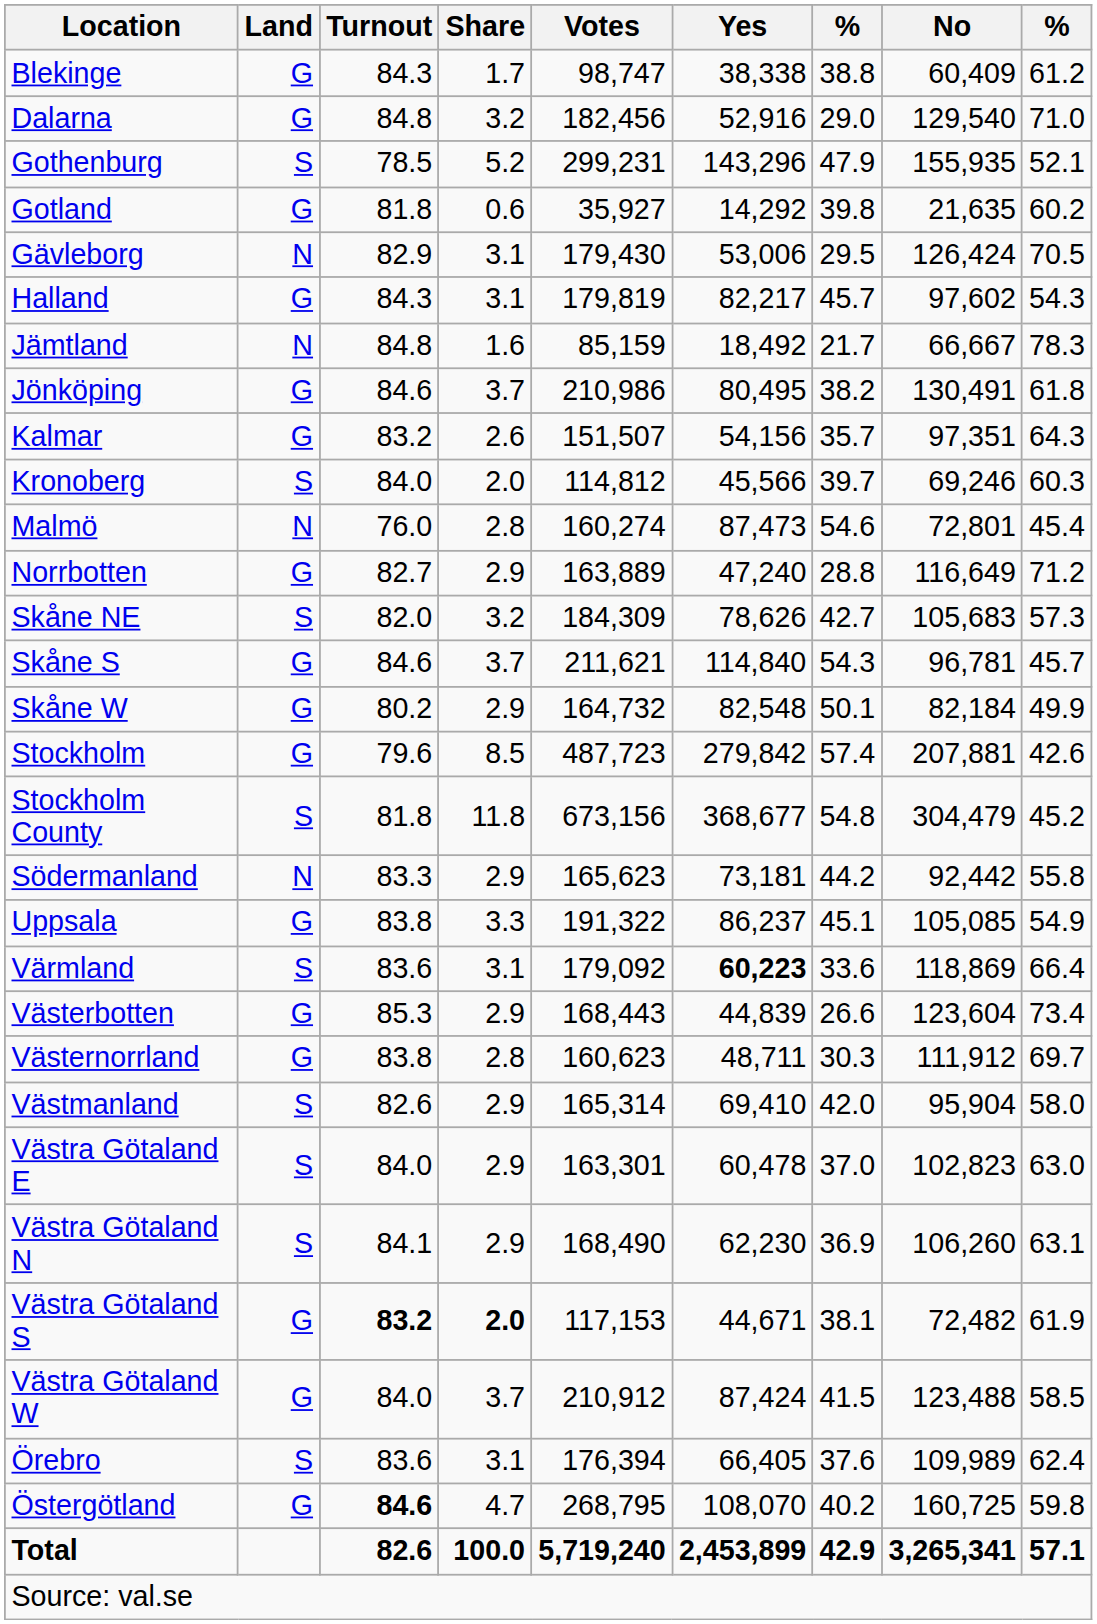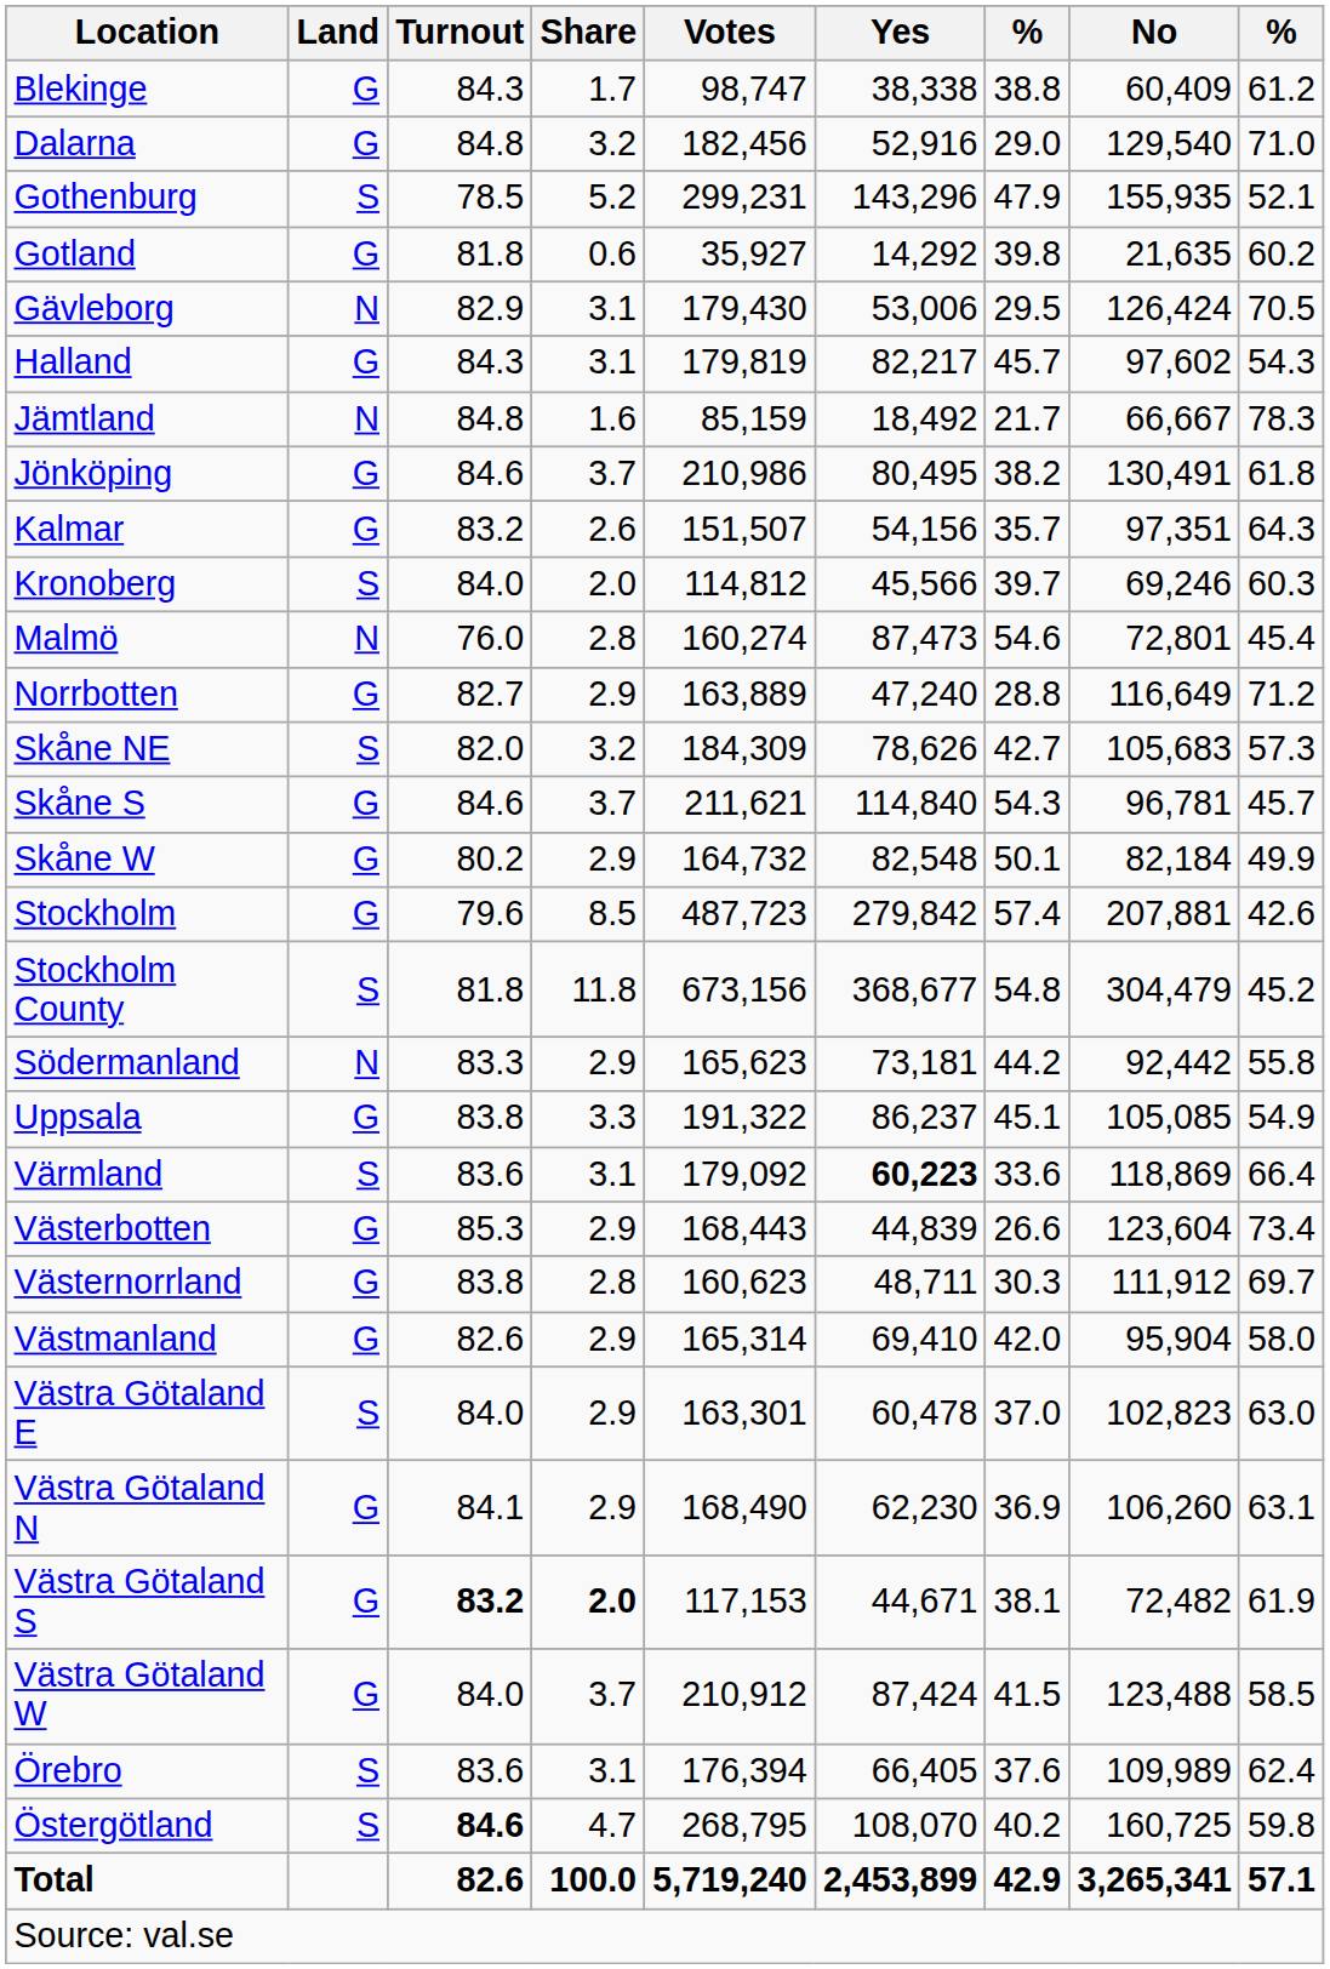Västmanland | Land: S -> G
Västra Götaland N | Land: S -> G
Östergötland | Land: G -> S
